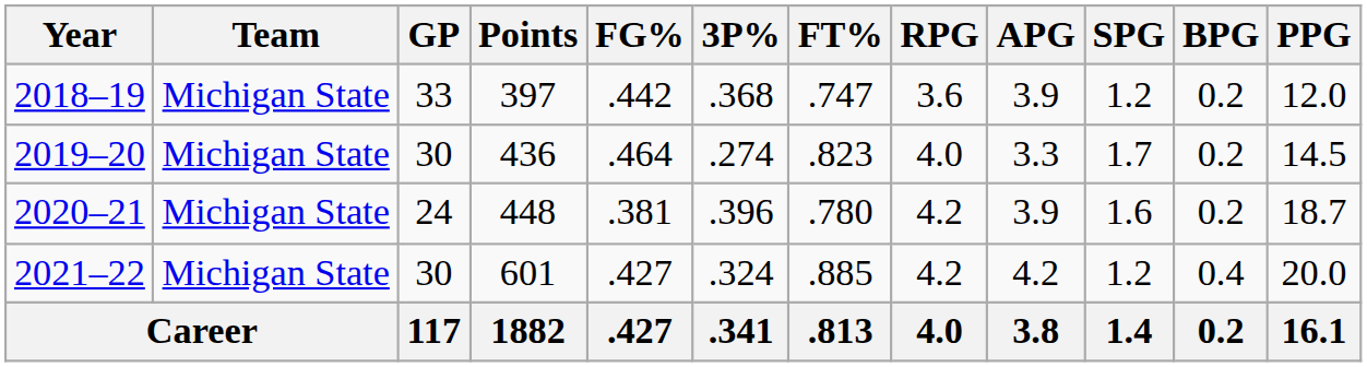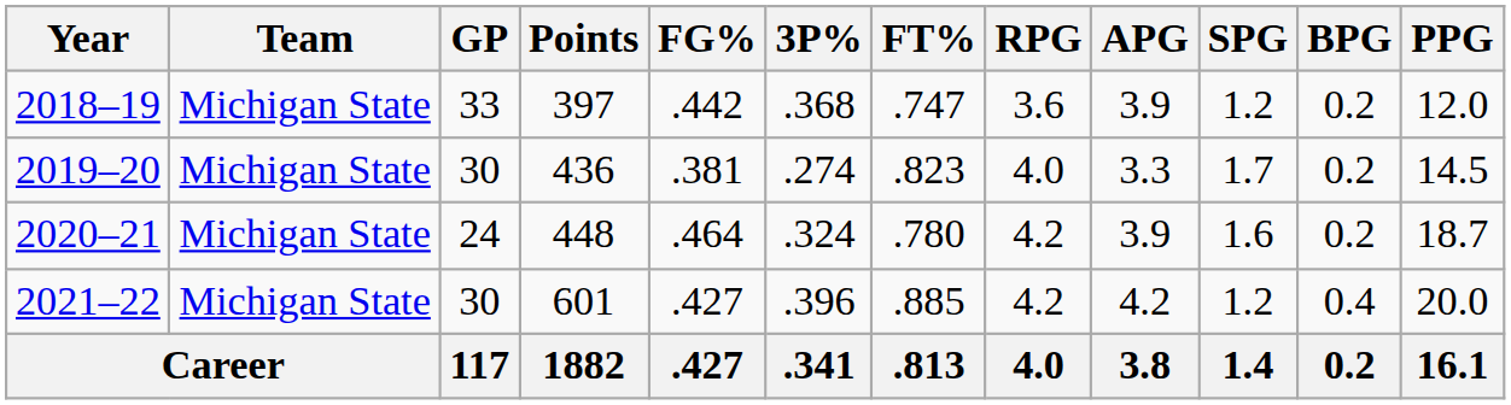2019–20 | FG%: .464 -> .381
2020–21 | FG%: .381 -> .464
2020–21 | 3P%: .396 -> .324
2021–22 | 3P%: .324 -> .396
